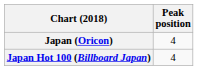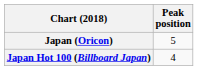Japan (Oricon) | Peak position: 4 -> 5
